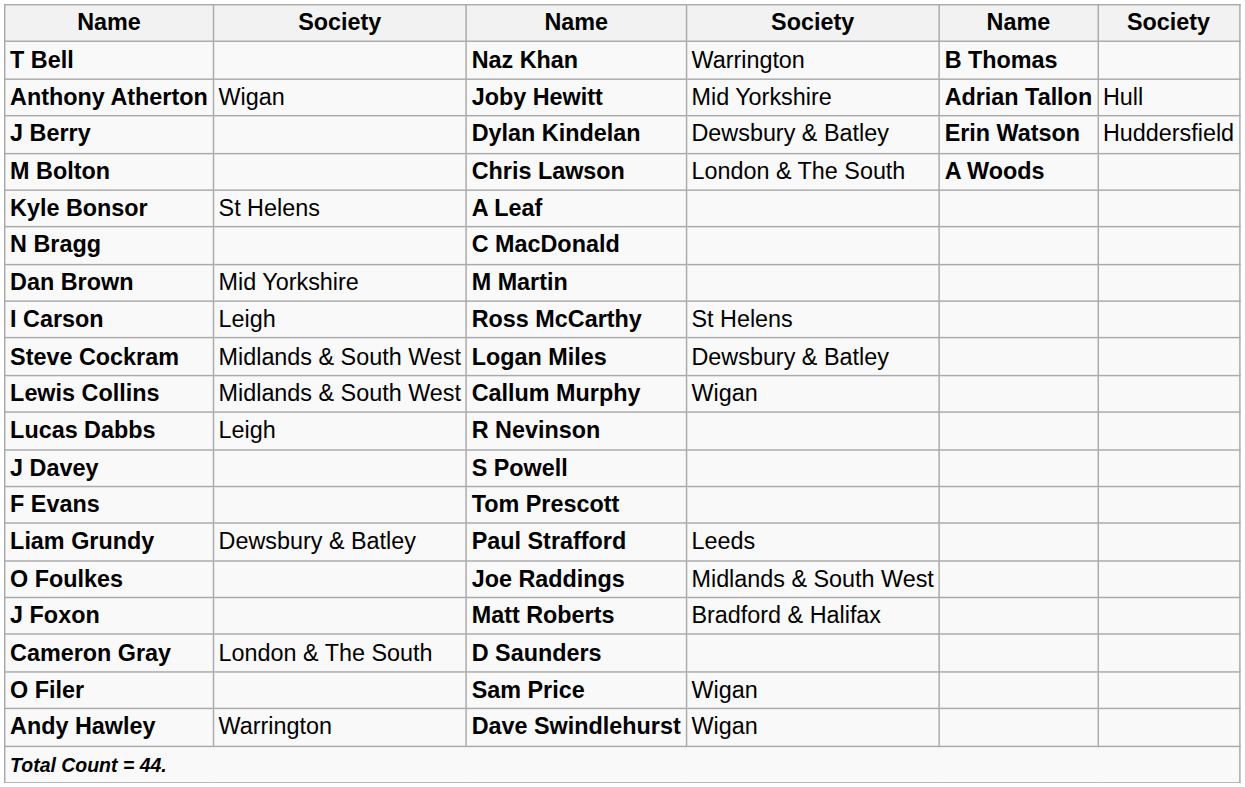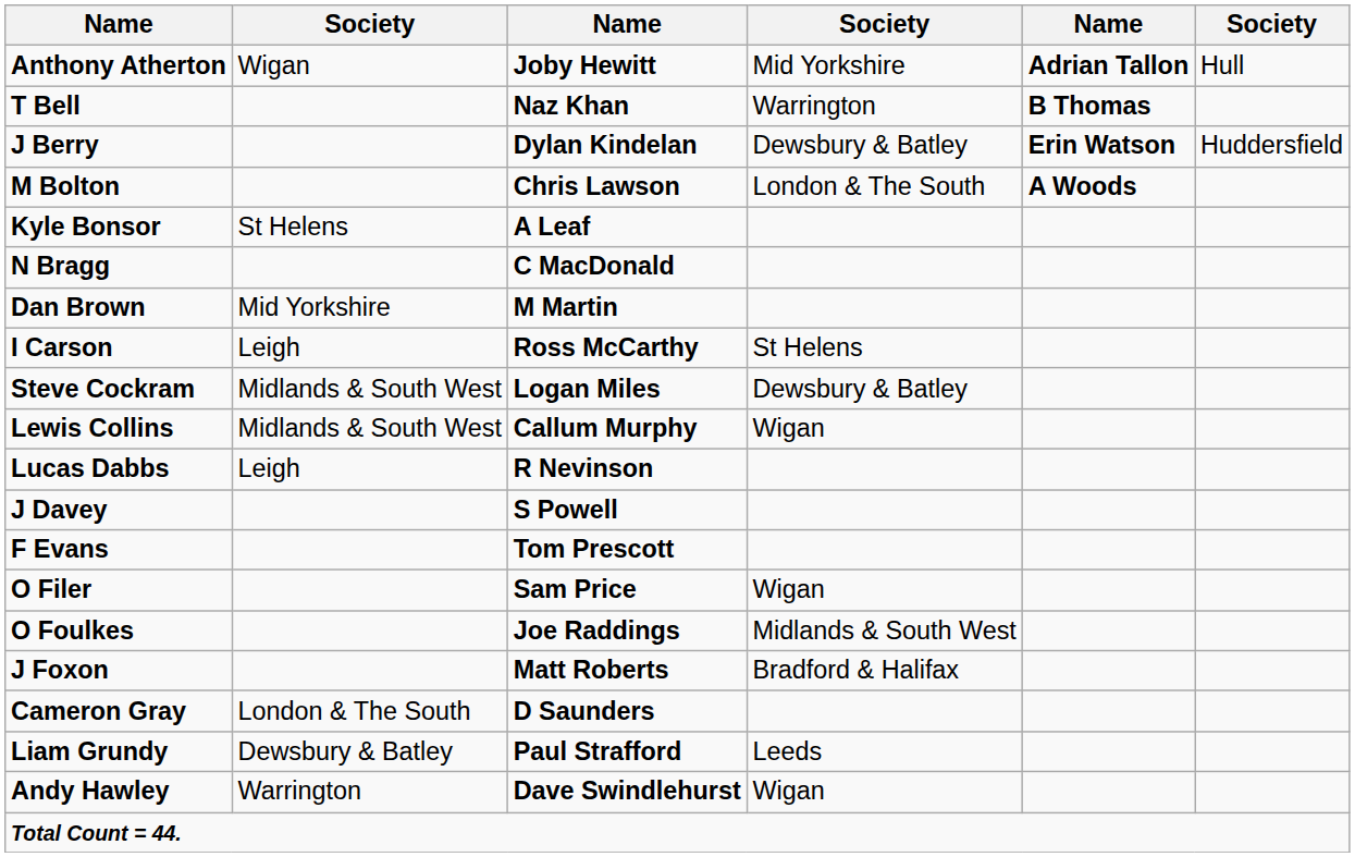rows swapped: Anthony Atherton <-> T Bell
rows swapped: O Filer <-> Liam Grundy
